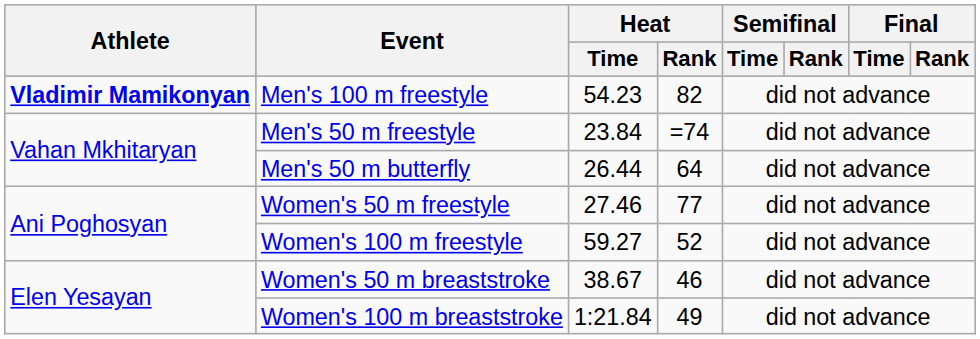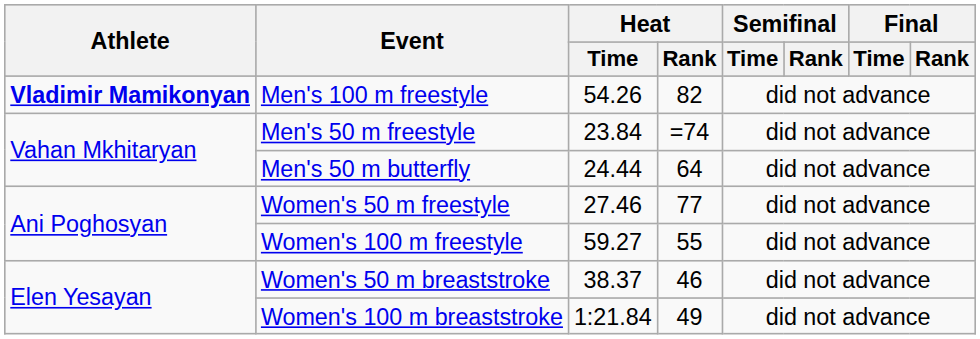Men's 100 m freestyle | Heat / Time: 54.23 -> 54.26
Men's 50 m butterfly | Heat / Time: 26.44 -> 24.44
Women's 100 m freestyle | Heat / Rank: 52 -> 55
Women's 50 m breaststroke | Heat / Time: 38.67 -> 38.37
